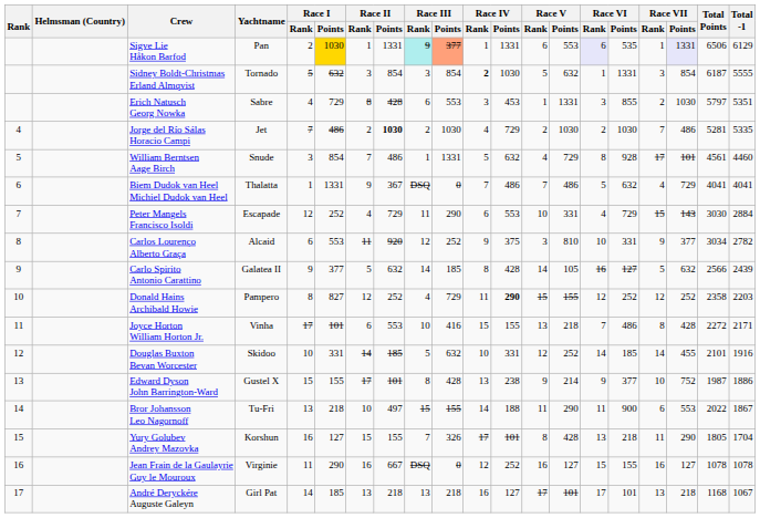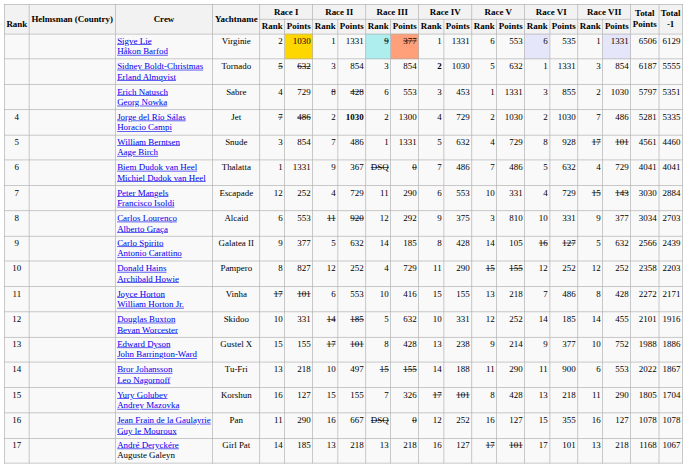Sigve Lie Håkon Barfod | Yachtname: Pan -> Virginie
Jorge del Río Sálas Horacio Campi | Race III / Points: 1030 -> 1300
Carlos Lourenço Alberto Graça | Race III / Points: 252 -> 292
Carlos Lourenço Alberto Graça | Total -1: 2782 -> 2703
Donald Hains Archibald Howie | Race IV / Points: bold -> normal
Edward Dyson John Barrington-Ward | Total Points: 1987 -> 1988
Jean Frain de la Gaulayrie Guy le Mouroux | Yachtname: Virginie -> Pan
Jean Frain de la Gaulayrie Guy le Mouroux | Race VI / Points: 155 -> 355
